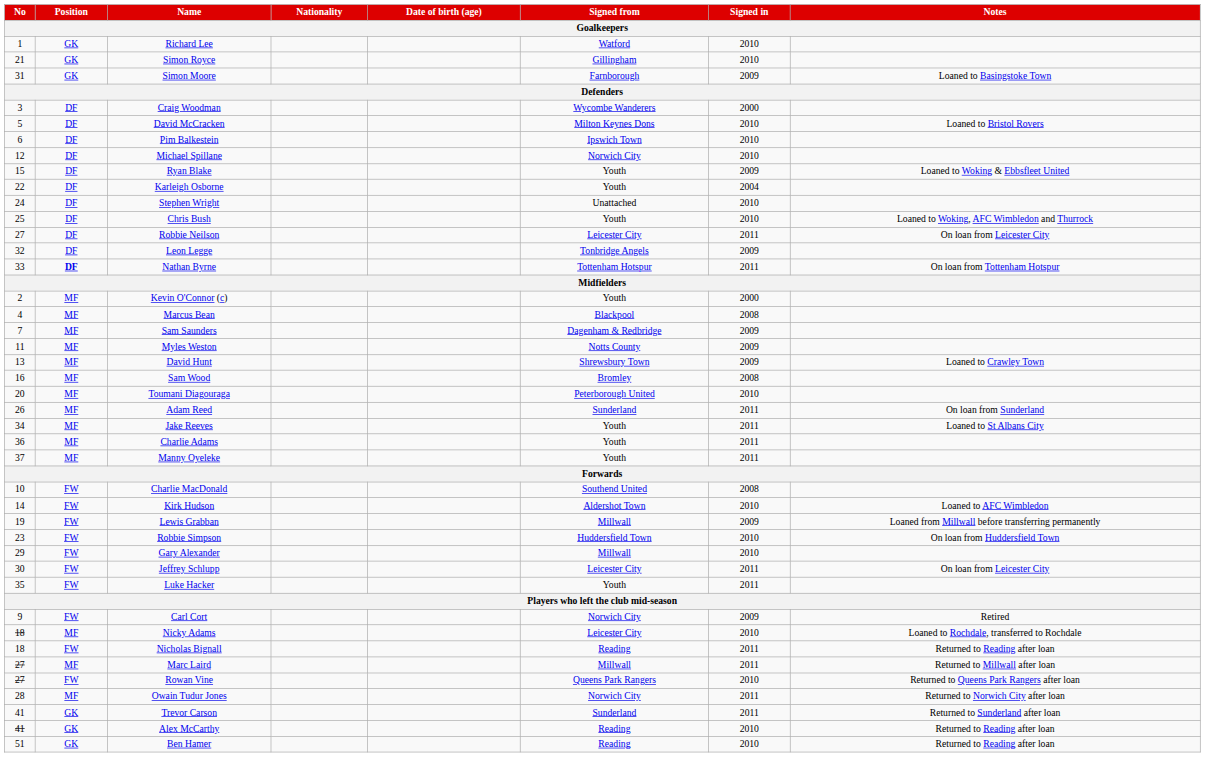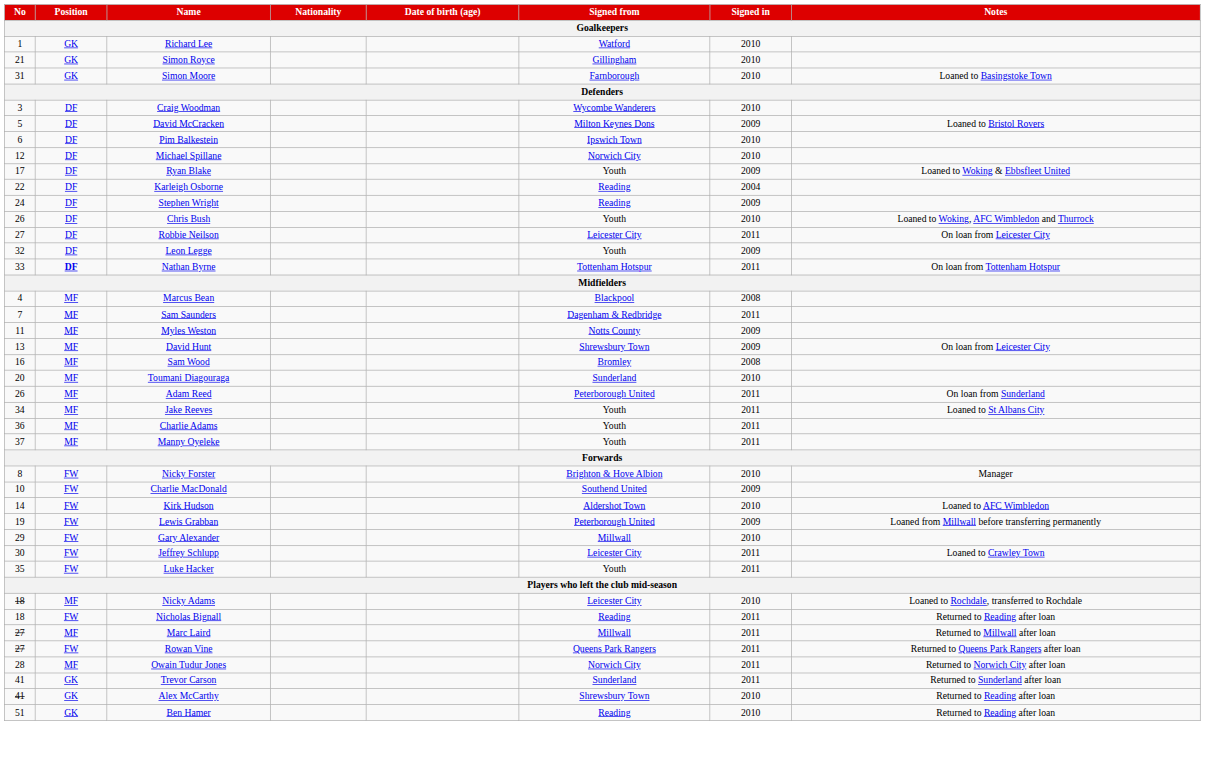Simon Moore | Signed in: 2009 -> 2010
Craig Woodman | Signed in: 2000 -> 2010
David McCracken | Signed in: 2010 -> 2009
Ryan Blake | No: 15 -> 17
Karleigh Osborne | Signed from: Youth -> Reading
Stephen Wright | Signed from: Unattached -> Reading
Stephen Wright | Signed in: 2010 -> 2009
Chris Bush | No: 25 -> 26
Leon Legge | Signed from: Tonbridge Angels -> Youth
- row: 2 | MF | Kevin O'Connor (c) | Youth | 2000
Sam Saunders | Signed in: 2009 -> 2011
David Hunt | Notes: Loaned to Crawley Town -> On loan from Leicester City
Toumani Diagouraga | Signed from: Peterborough United -> Sunderland
Adam Reed | Signed from: Sunderland -> Peterborough United
+ row: 8 | FW | Nicky Forster | Brighton & Hove Albion | 2010 | Manager
Charlie MacDonald | Signed in: 2008 -> 2009
Lewis Grabban | Signed from: Millwall -> Peterborough United
- row: 23 | FW | Robbie Simpson | Huddersfield Town | 2010 | On loan from Huddersfield Town
Jeffrey Schlupp | Notes: On loan from Leicester City -> Loaned to Crawley Town
- row: 9 | FW | Carl Cort | Norwich City | 2009 | Retired
Rowan Vine | Signed in: 2010 -> 2011
Alex McCarthy | Signed from: Reading -> Shrewsbury Town
